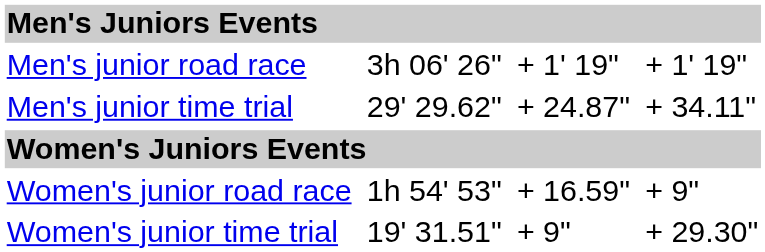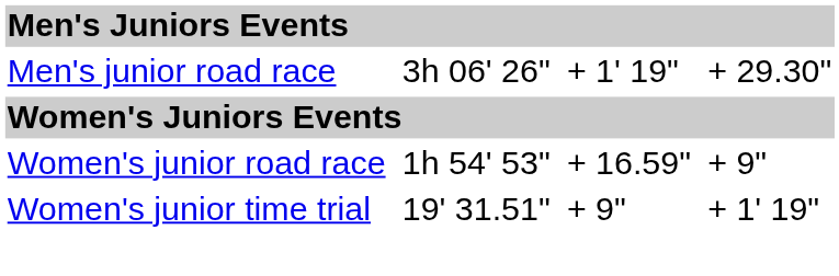Men's junior road race | column 7: + 1' 19" -> + 29.30"
- row: Men's junior time trial | 29' 29.62" | + 24.87" | + 34.11"
Women's junior time trial | column 7: + 29.30" -> + 1' 19"
